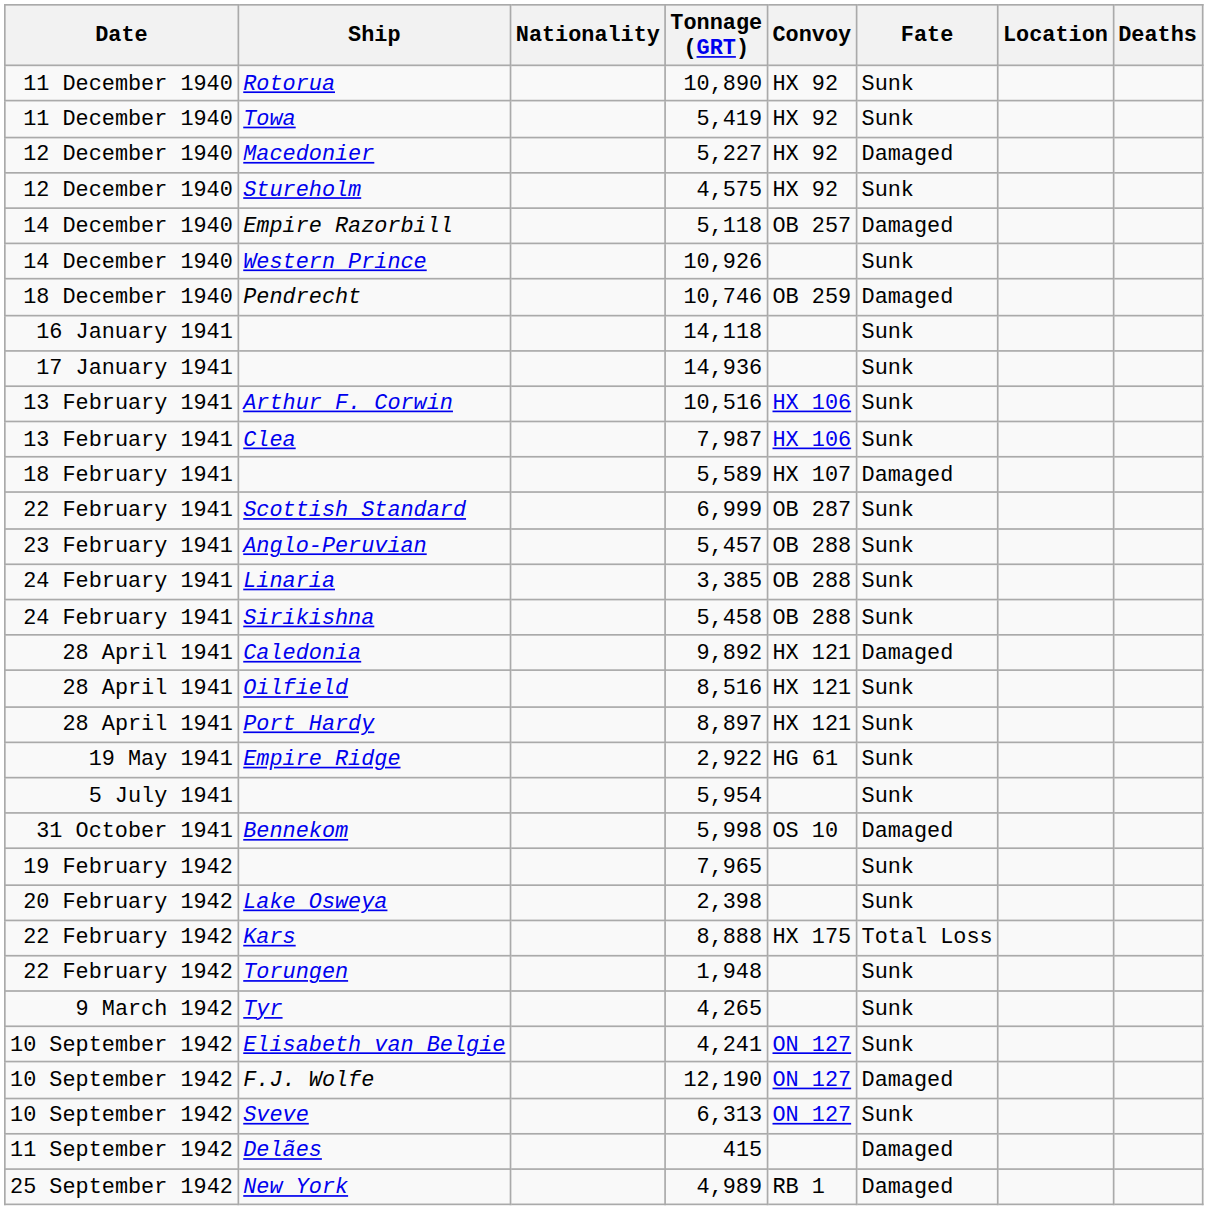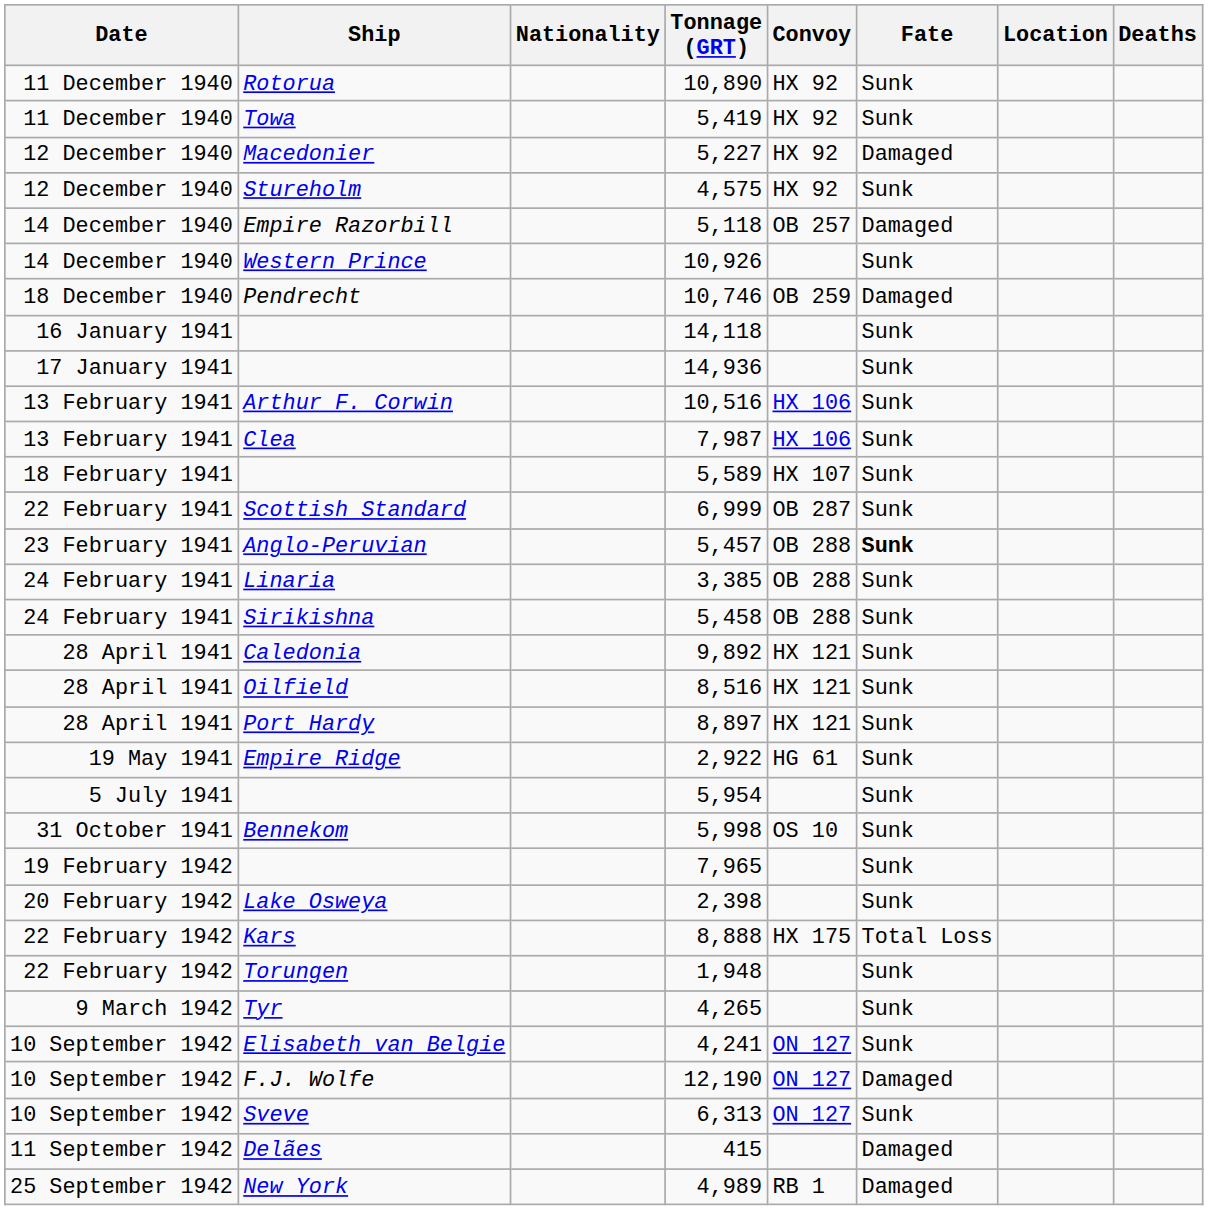5,589 | Fate: Damaged -> Sunk
5,457 | Fate: normal -> bold
9,892 | Fate: Damaged -> Sunk
5,998 | Fate: Damaged -> Sunk
